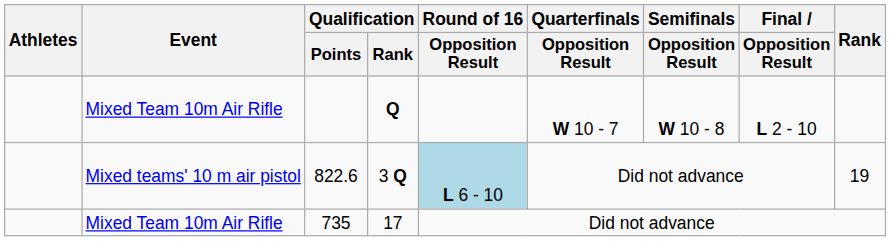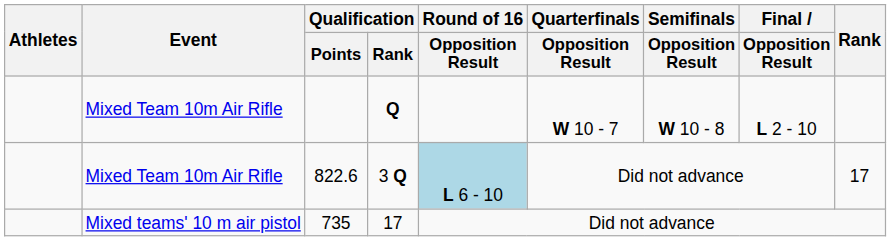822.6 | Event: Mixed teams' 10 m air pistol -> Mixed Team 10m Air Rifle
822.6 | Rank: 19 -> 17
735 | Event: Mixed Team 10m Air Rifle -> Mixed teams' 10 m air pistol
